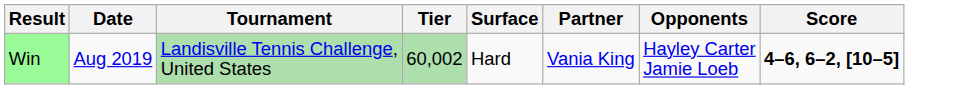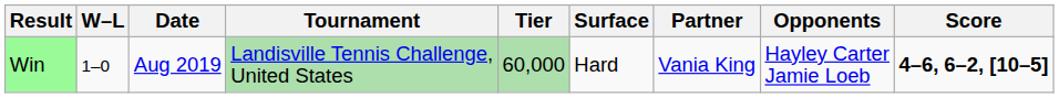+ column: W–L | 1–0
Win | Tier: 60,002 -> 60,000
